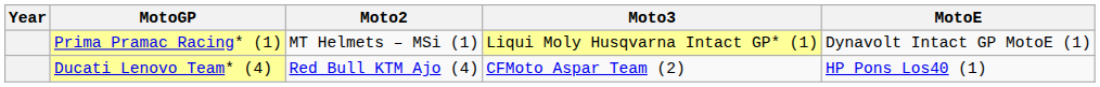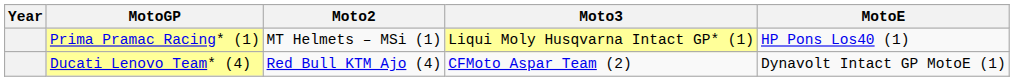Prima Pramac Racing* (1) | MotoE: Dynavolt Intact GP MotoE (1) -> HP Pons Los40 (1)
Ducati Lenovo Team* (4) | MotoE: HP Pons Los40 (1) -> Dynavolt Intact GP MotoE (1)
